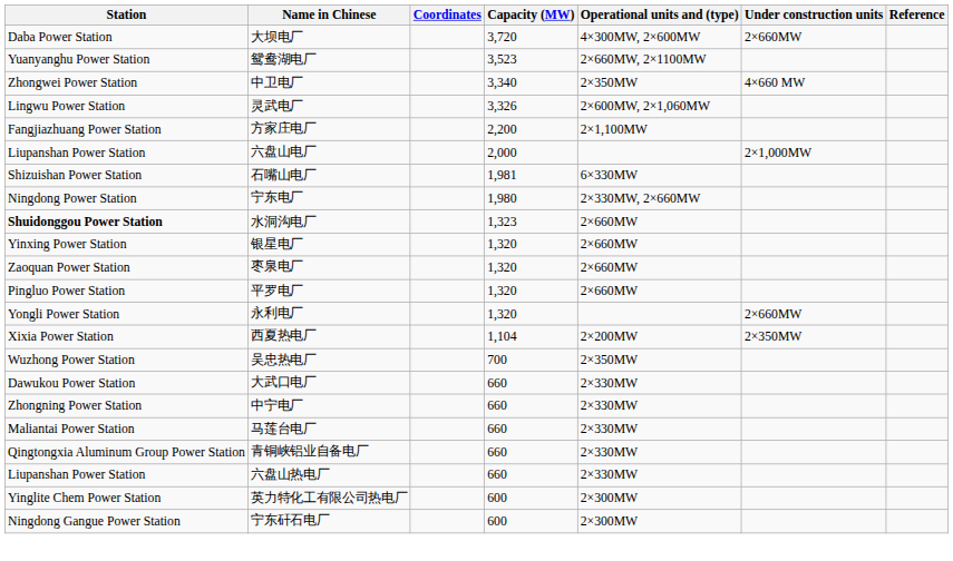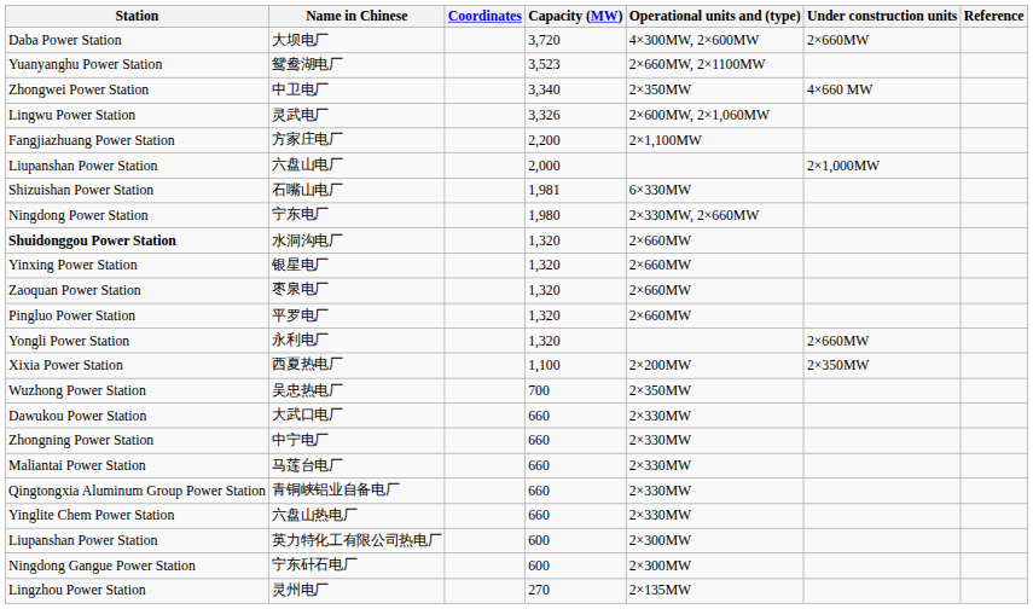水洞沟电厂 | Capacity (MW): 1,323 -> 1,320
西夏热电厂 | Capacity (MW): 1,104 -> 1,100
六盘山热电厂 | Station: Liupanshan Power Station -> Yinglite Chem Power Station
英力特化工有限公司热电厂 | Station: Yinglite Chem Power Station -> Liupanshan Power Station
+ row: Lingzhou Power Station | 灵州电厂 | 270 | 2×135MW
